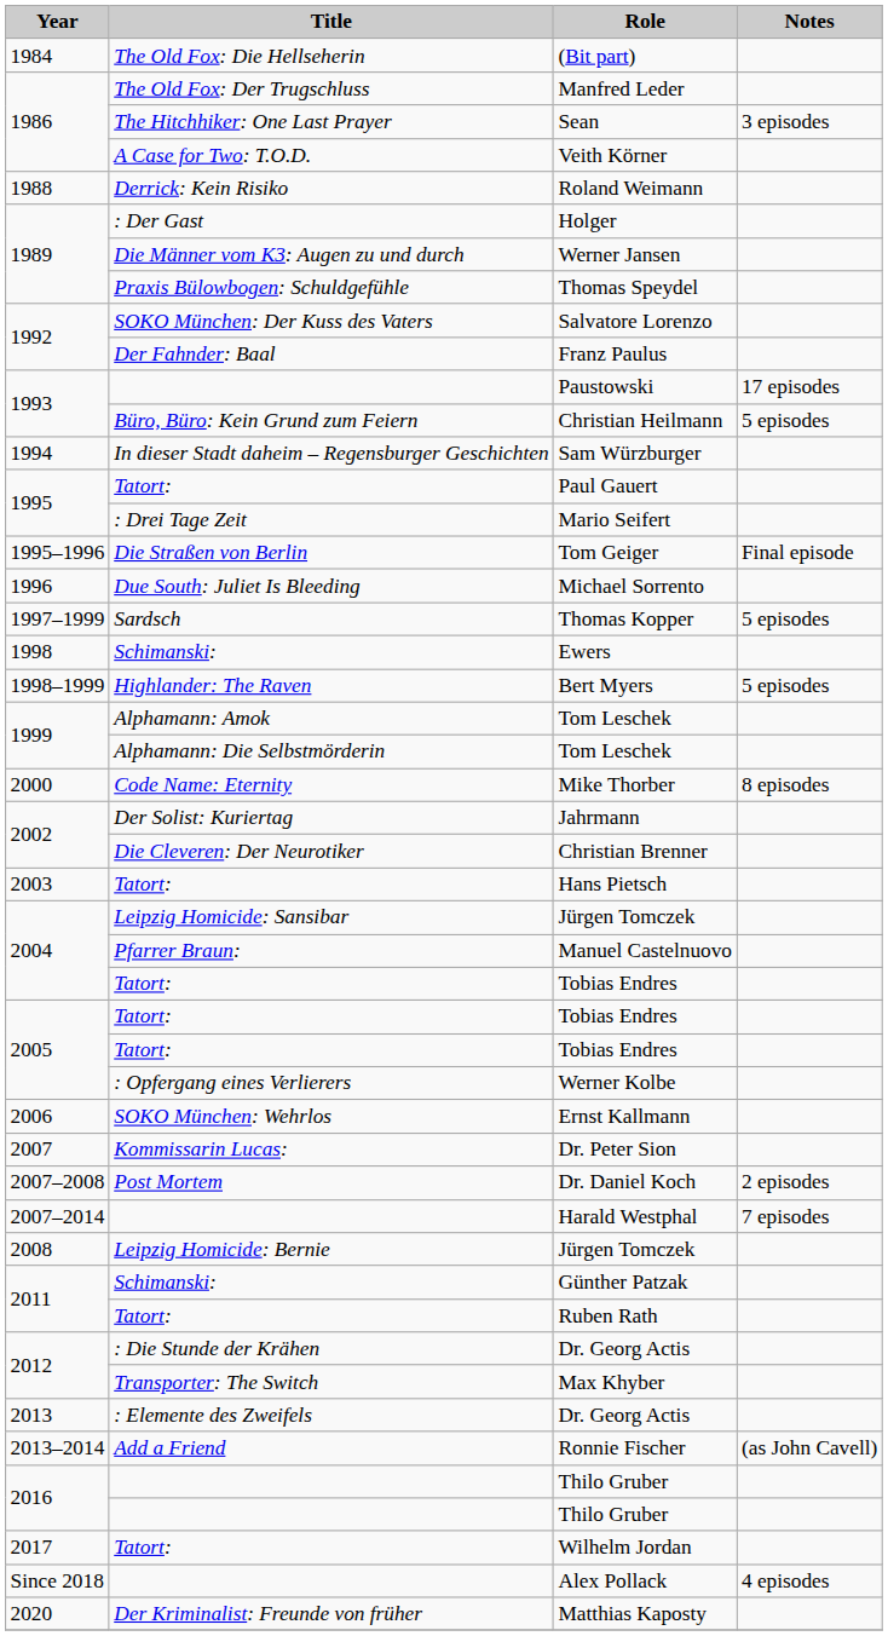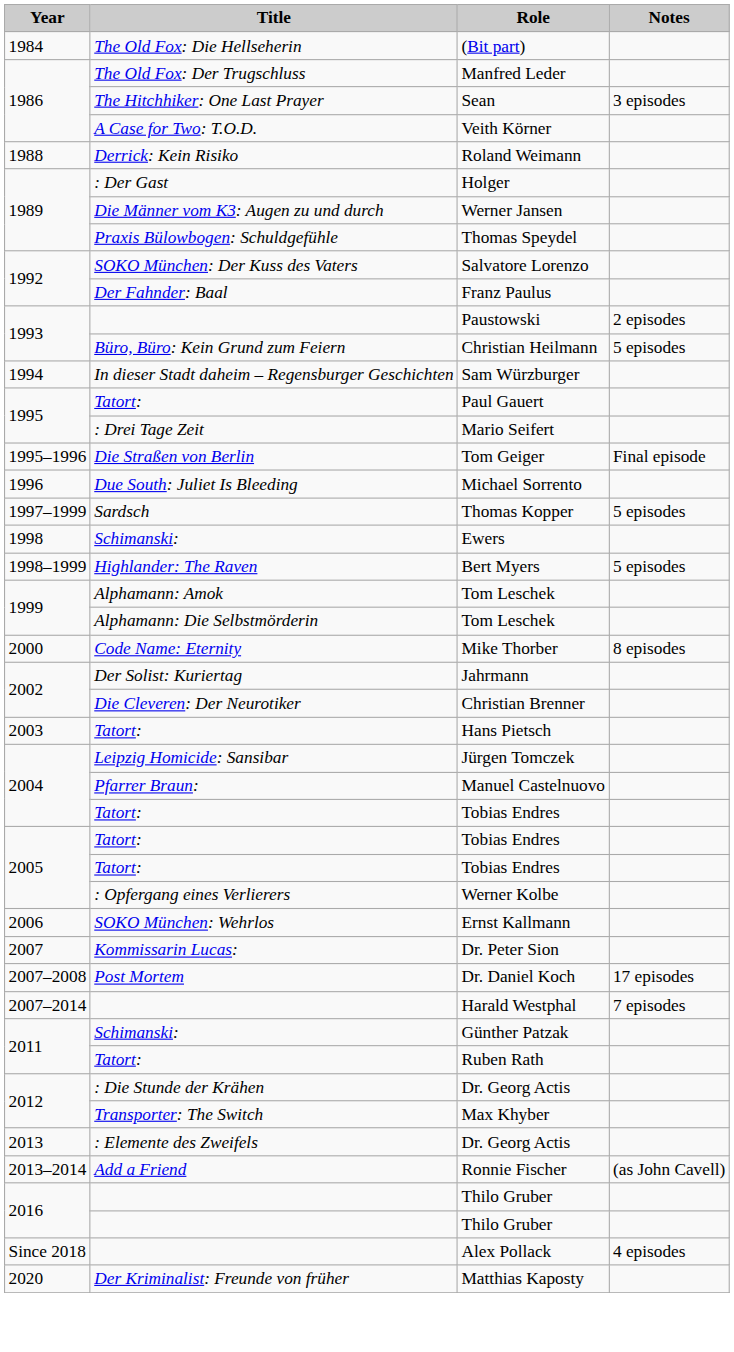Paustowski | Notes: 17 episodes -> 2 episodes
Dr. Daniel Koch | Notes: 2 episodes -> 17 episodes
- row: 2008 | Leipzig Homicide: Bernie | Jürgen Tomczek
- row: 2017 | Tatort: | Wilhelm Jordan
